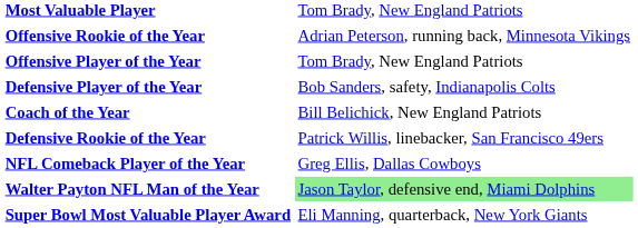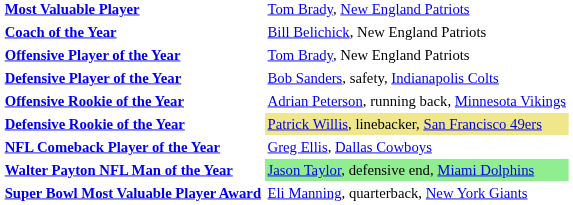rows swapped: Coach of the Year <-> Offensive Rookie of the Year
Defensive Rookie of the Year | column 2: no background -> khaki background
